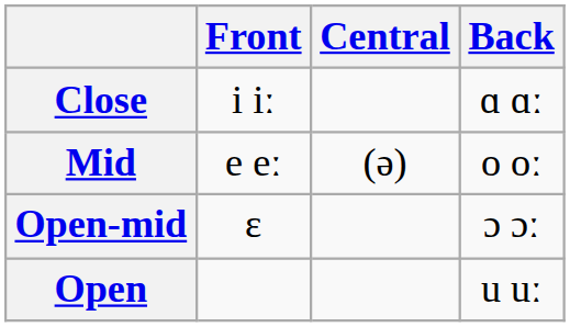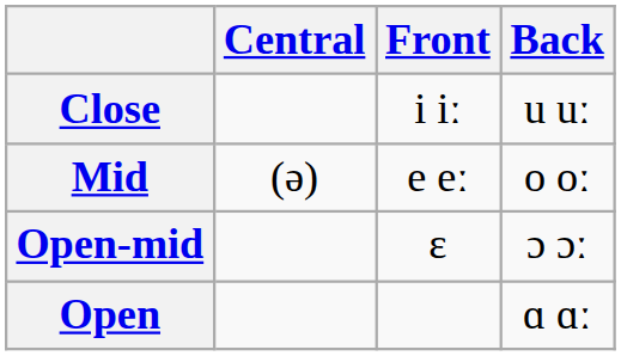columns swapped: Front <-> Central
Close | Back: ɑ ɑː -> u uː
Open | Back: u uː -> ɑ ɑː
